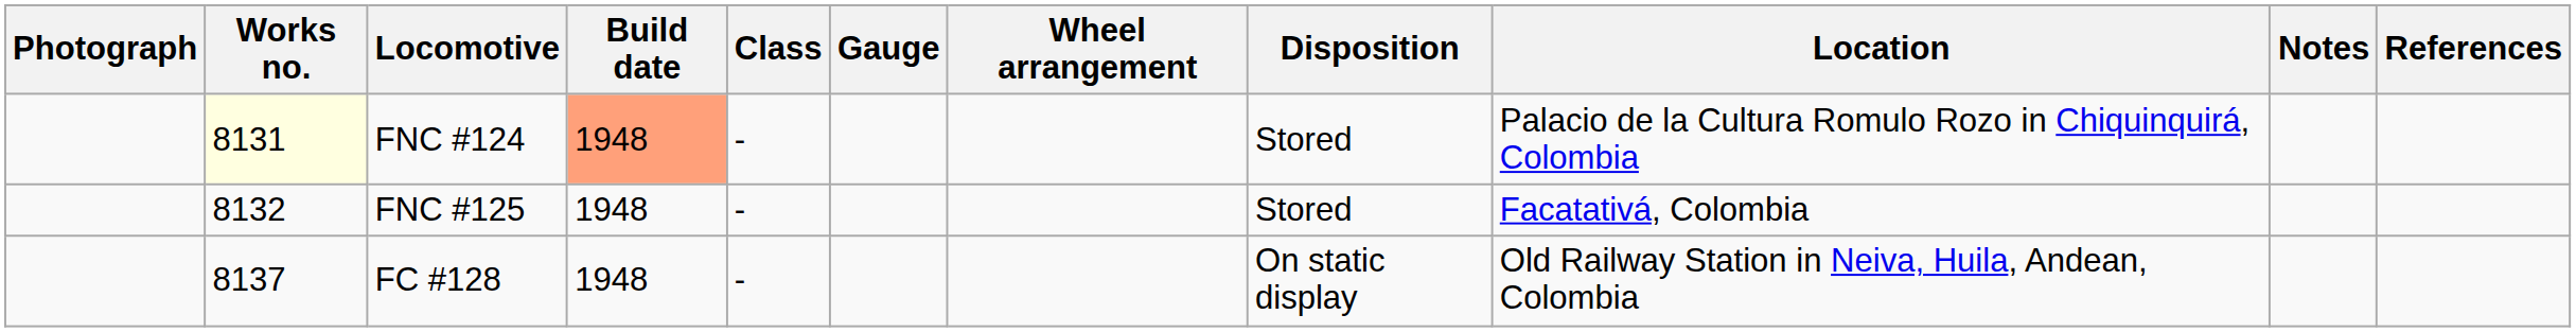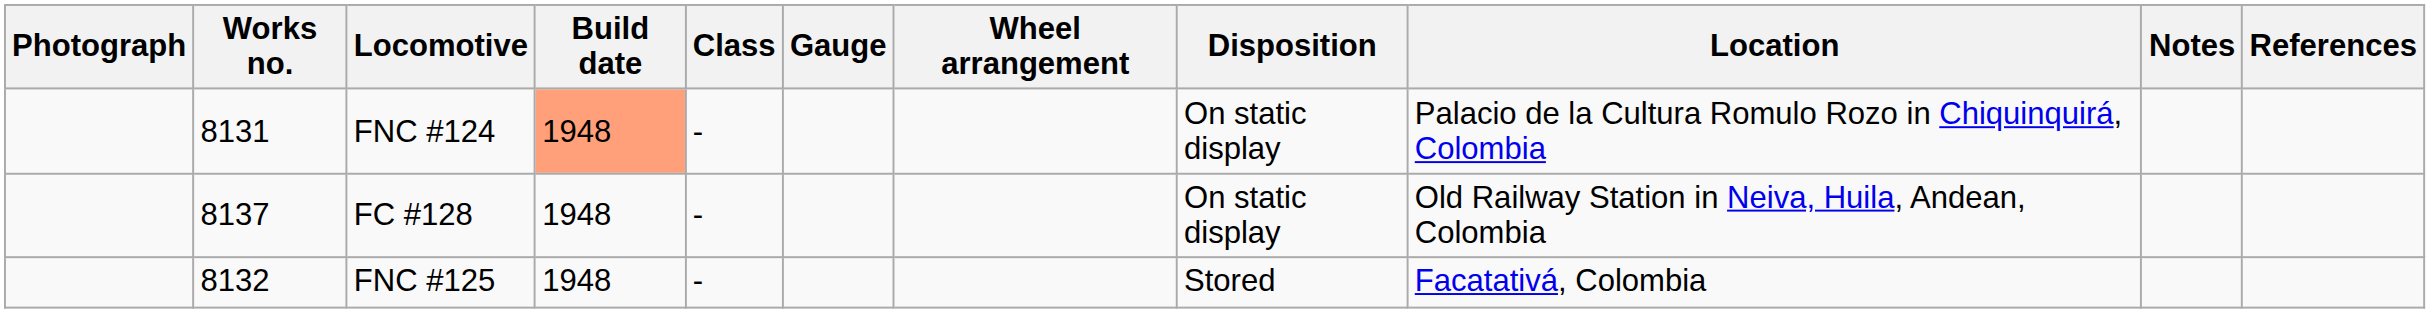FNC #124 | Works no.: lightyellow background -> no background
FNC #124 | Disposition: Stored -> On static display
rows swapped: FNC #125 <-> FC #128
